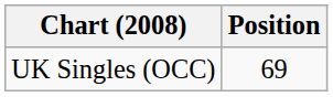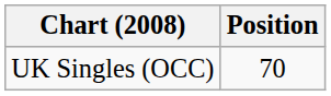UK Singles (OCC) | Position: 69 -> 70
